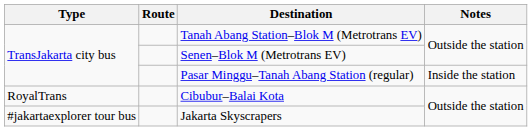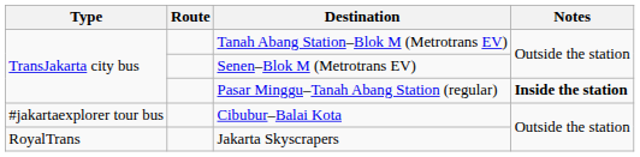Pasar Minggu–Tanah Abang Station (regular) | Notes: normal -> bold
Cibubur–Balai Kota | Type: RoyalTrans -> #jakartaexplorer tour bus
Jakarta Skyscrapers | Type: #jakartaexplorer tour bus -> RoyalTrans
